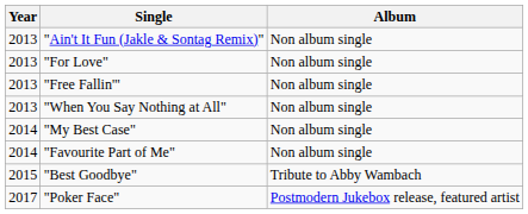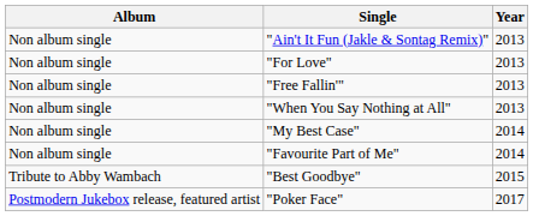columns swapped: Year <-> Album
